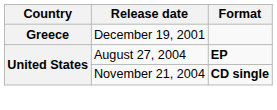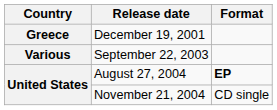+ row: Various | September 22, 2003
November 21, 2004 | Format: bold -> normal
